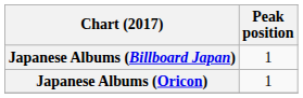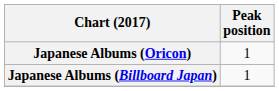rows swapped: Japanese Albums (Billboard Japan) <-> Japanese Albums (Oricon)
